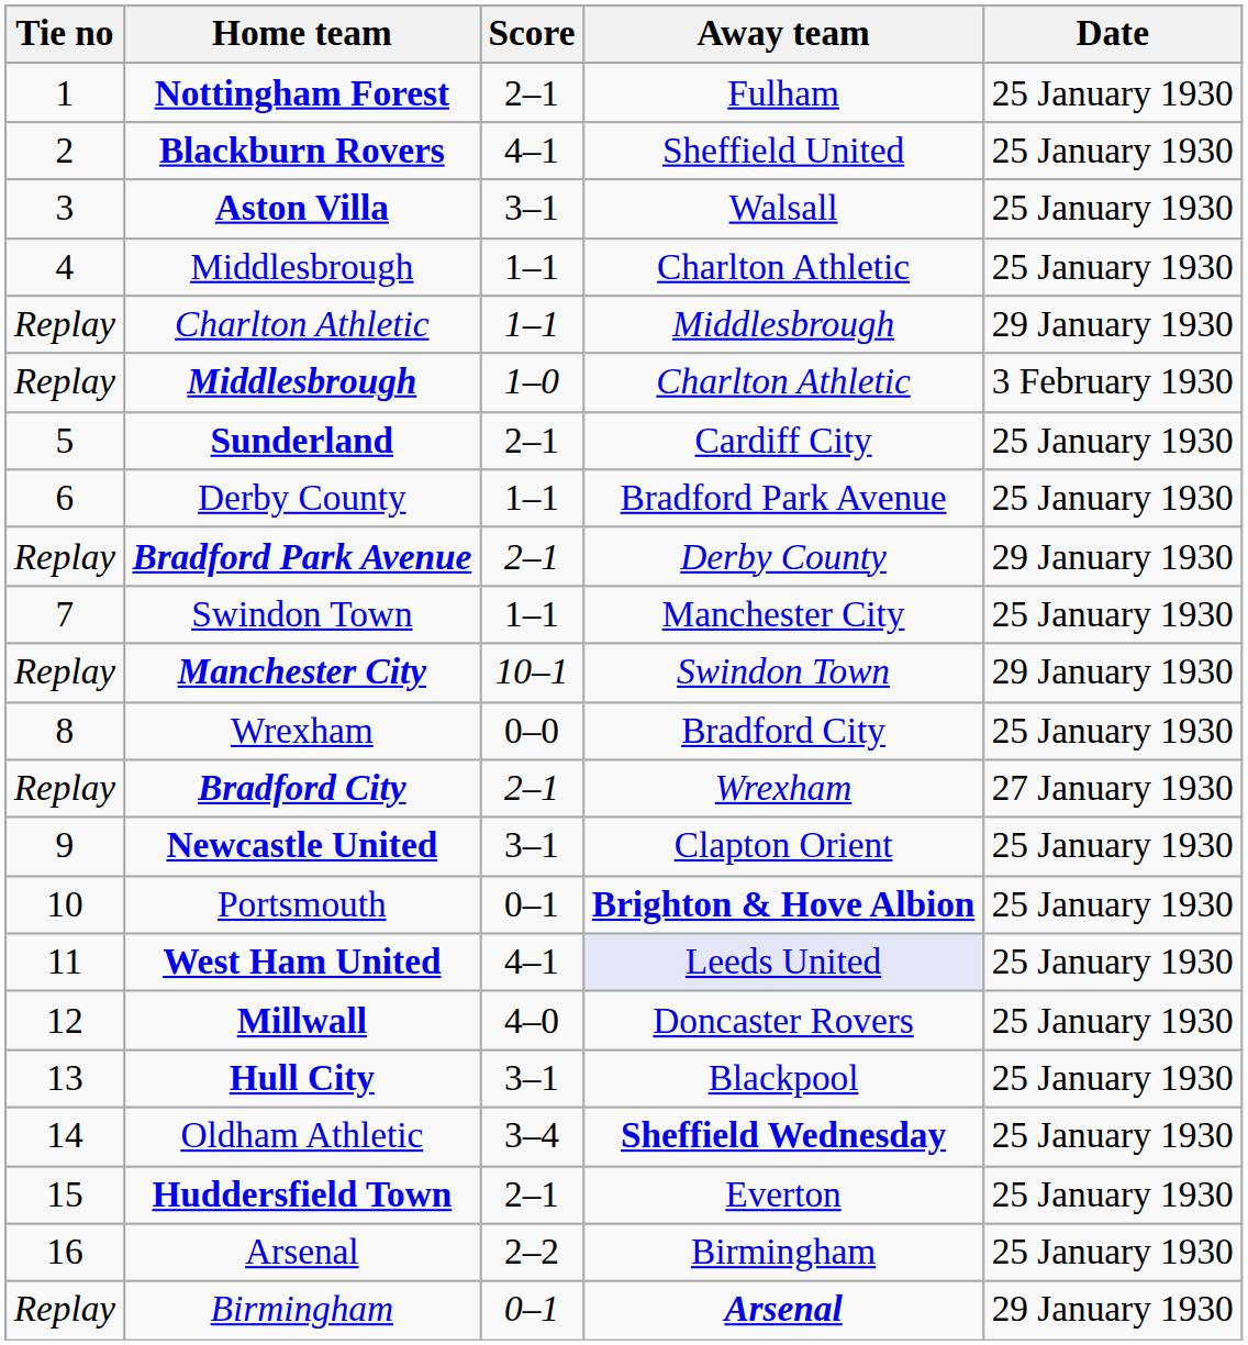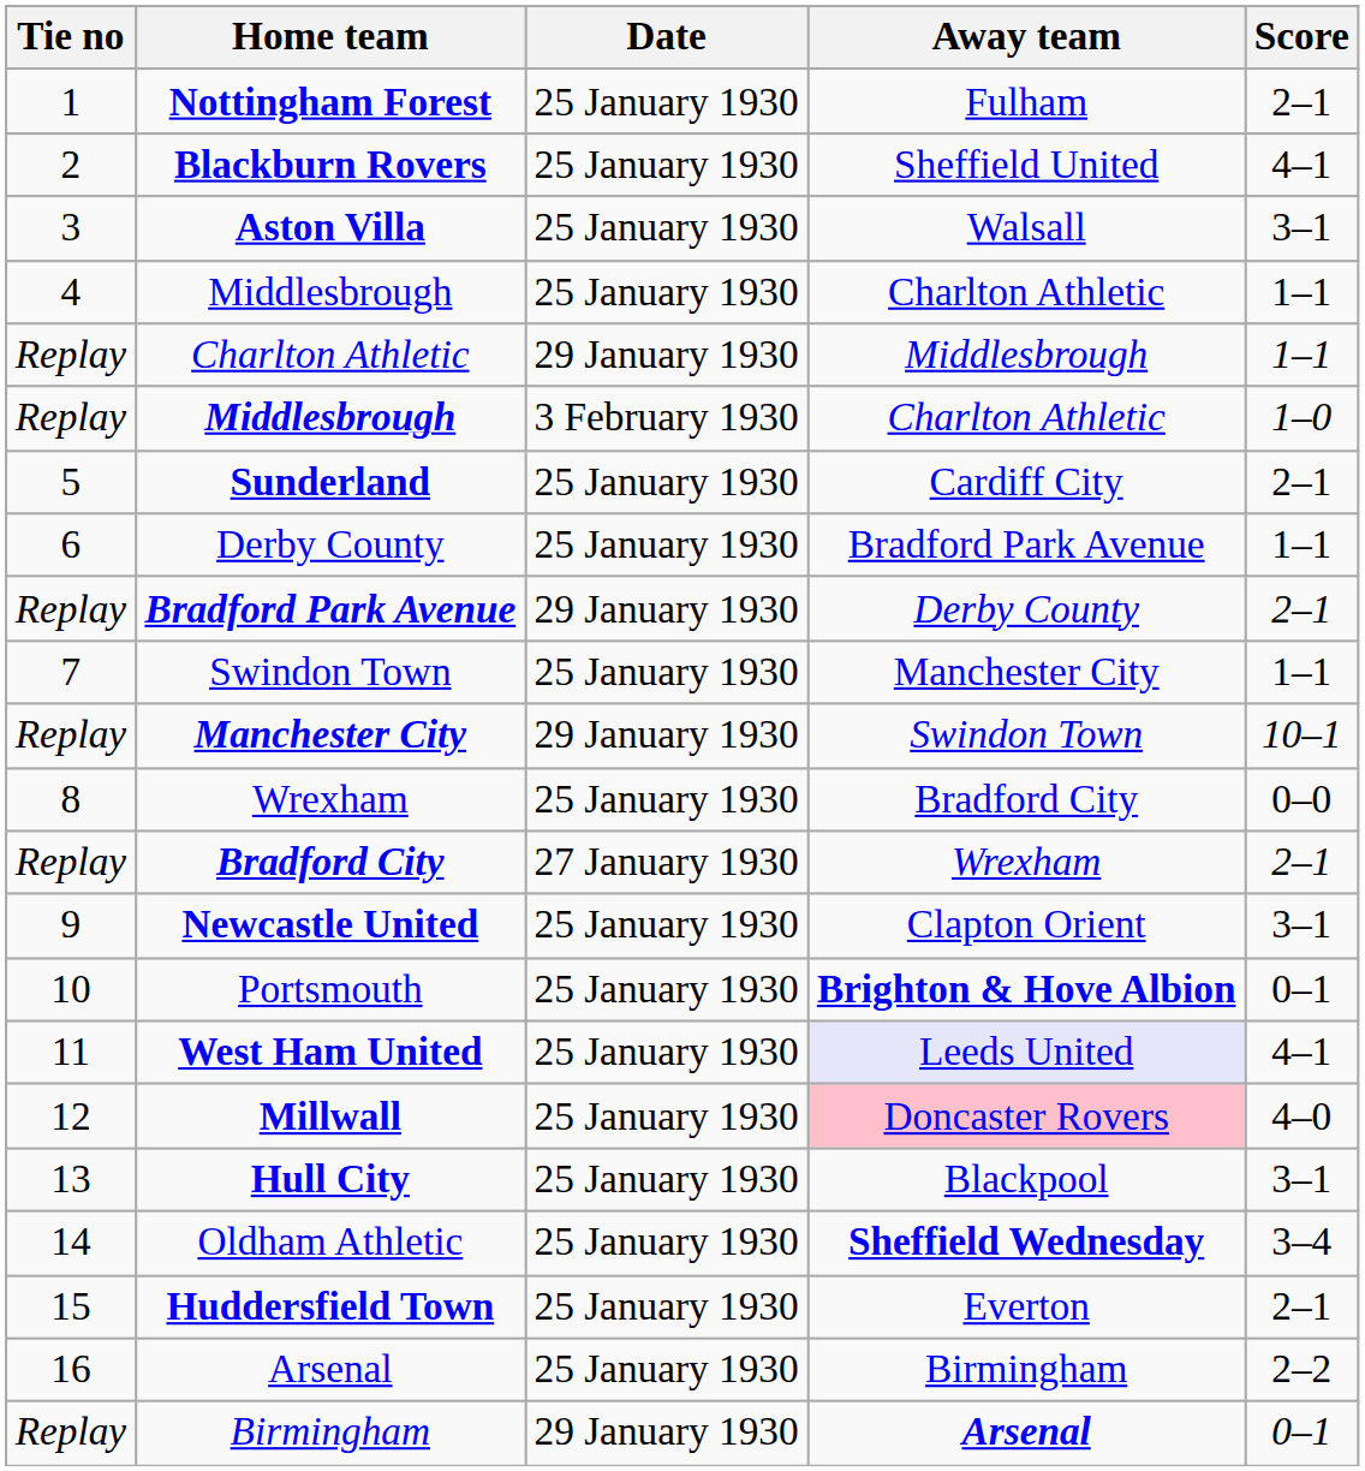columns swapped: Score <-> Date
Millwall | Away team: no background -> pink background
